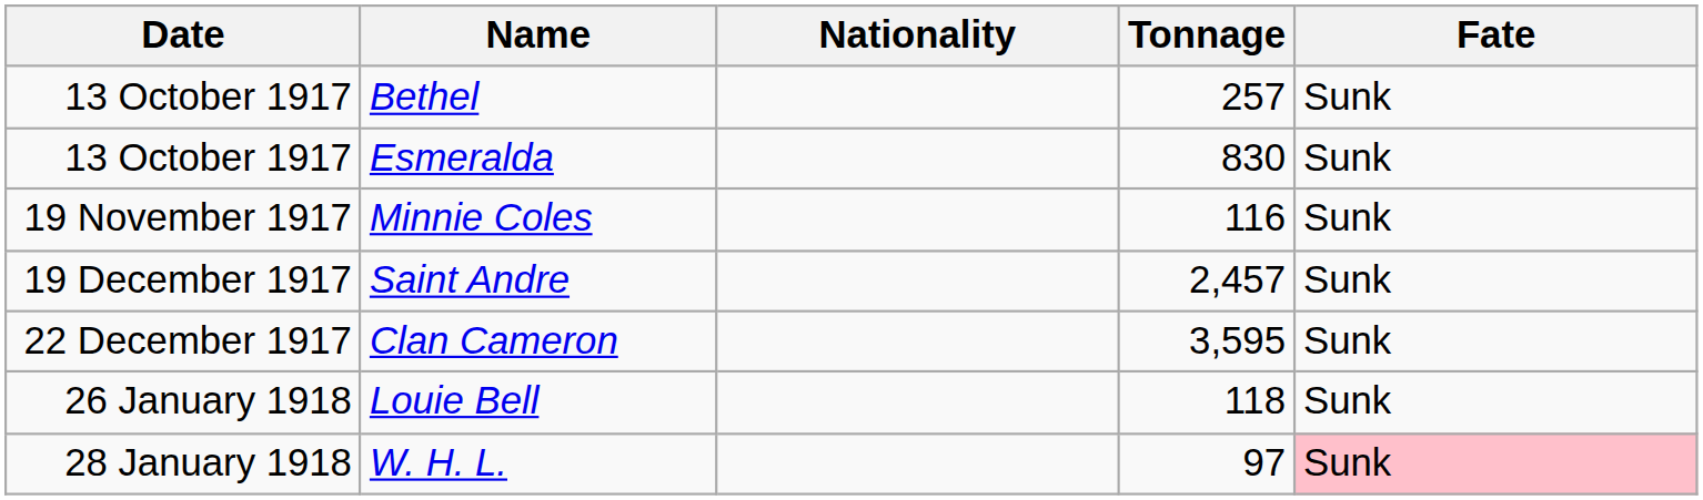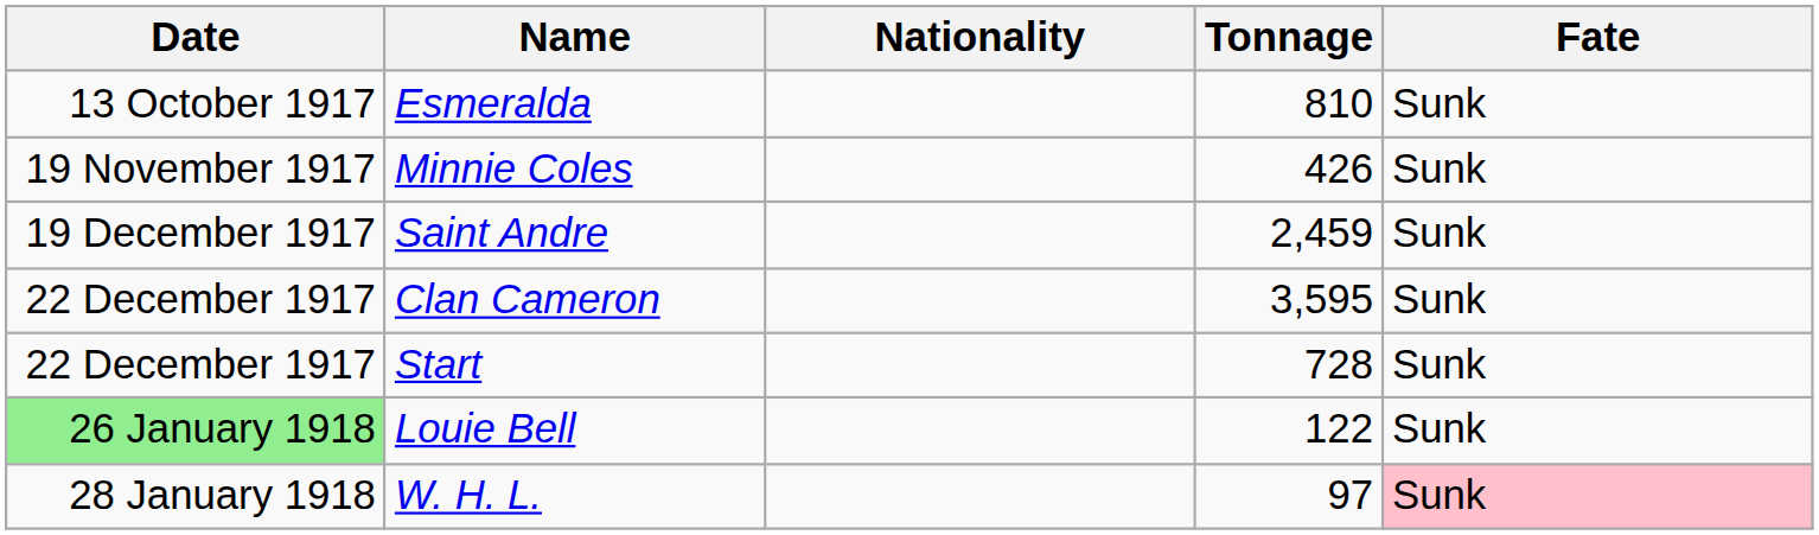- row: 13 October 1917 | Bethel | 257 | Sunk
Esmeralda | Tonnage: 830 -> 810
Minnie Coles | Tonnage: 116 -> 426
Saint Andre | Tonnage: 2,457 -> 2,459
+ row: 22 December 1917 | Start | 728 | Sunk
Louie Bell | Date: no background -> lightgreen background
Louie Bell | Tonnage: 118 -> 122
